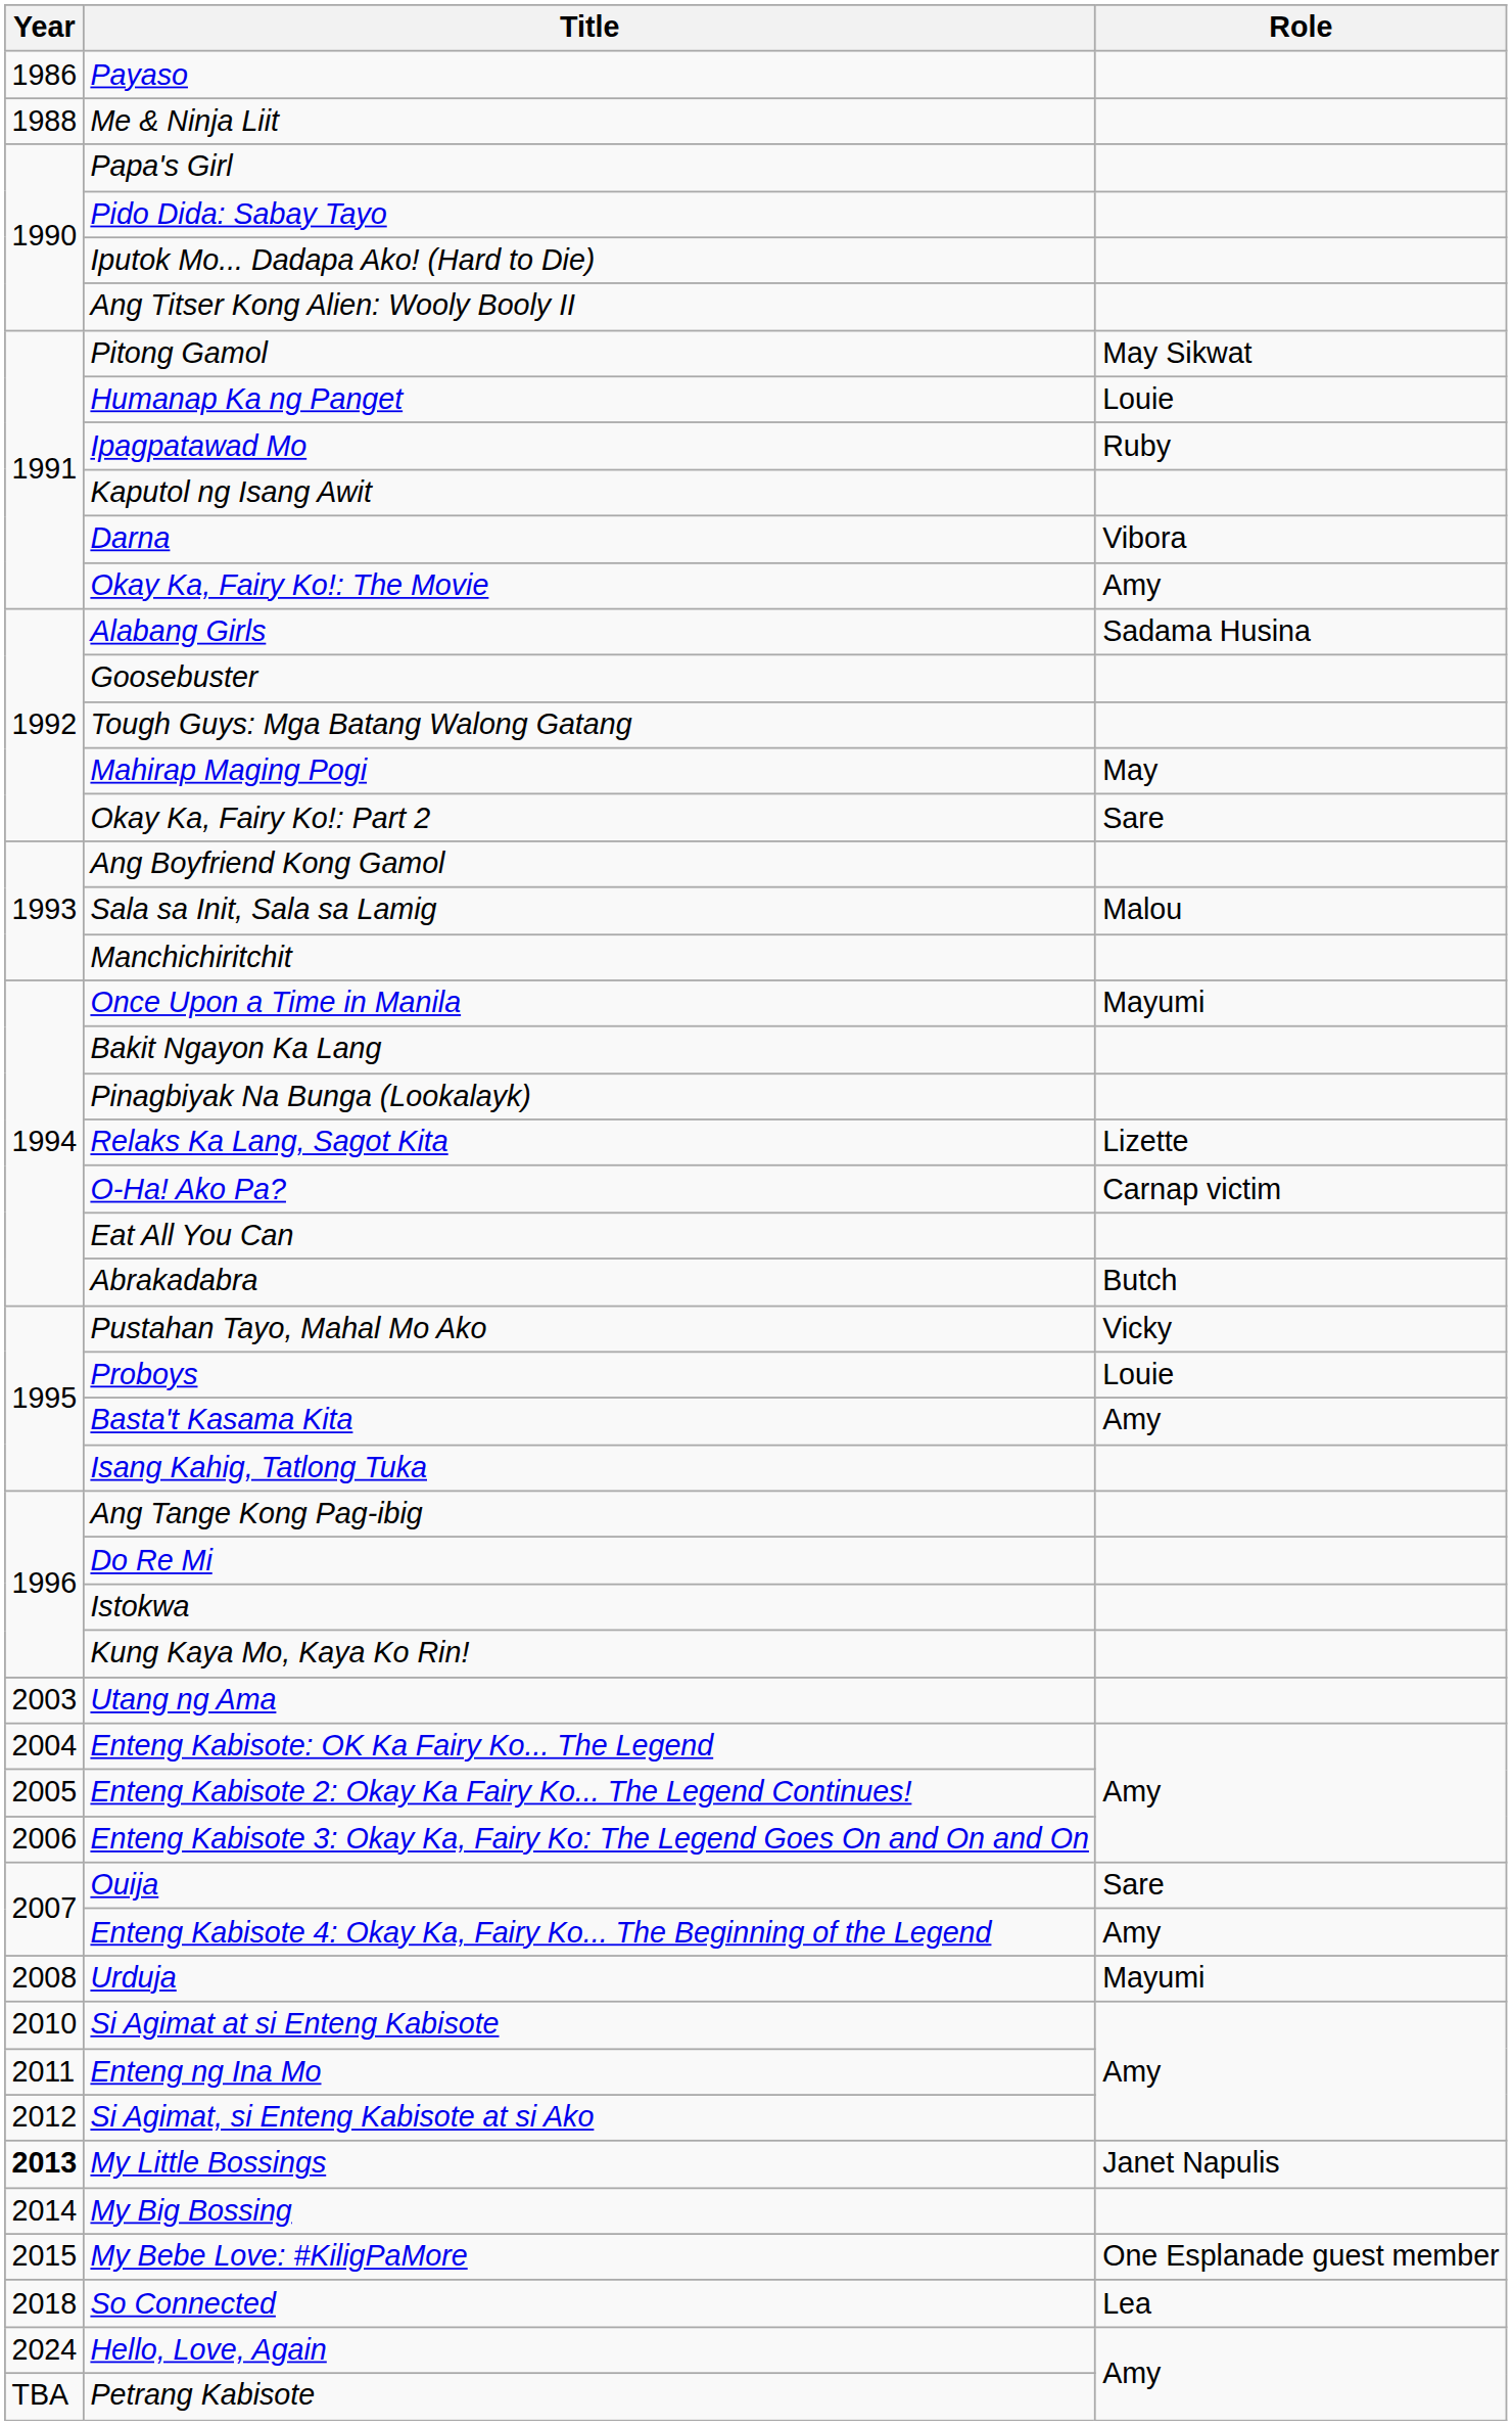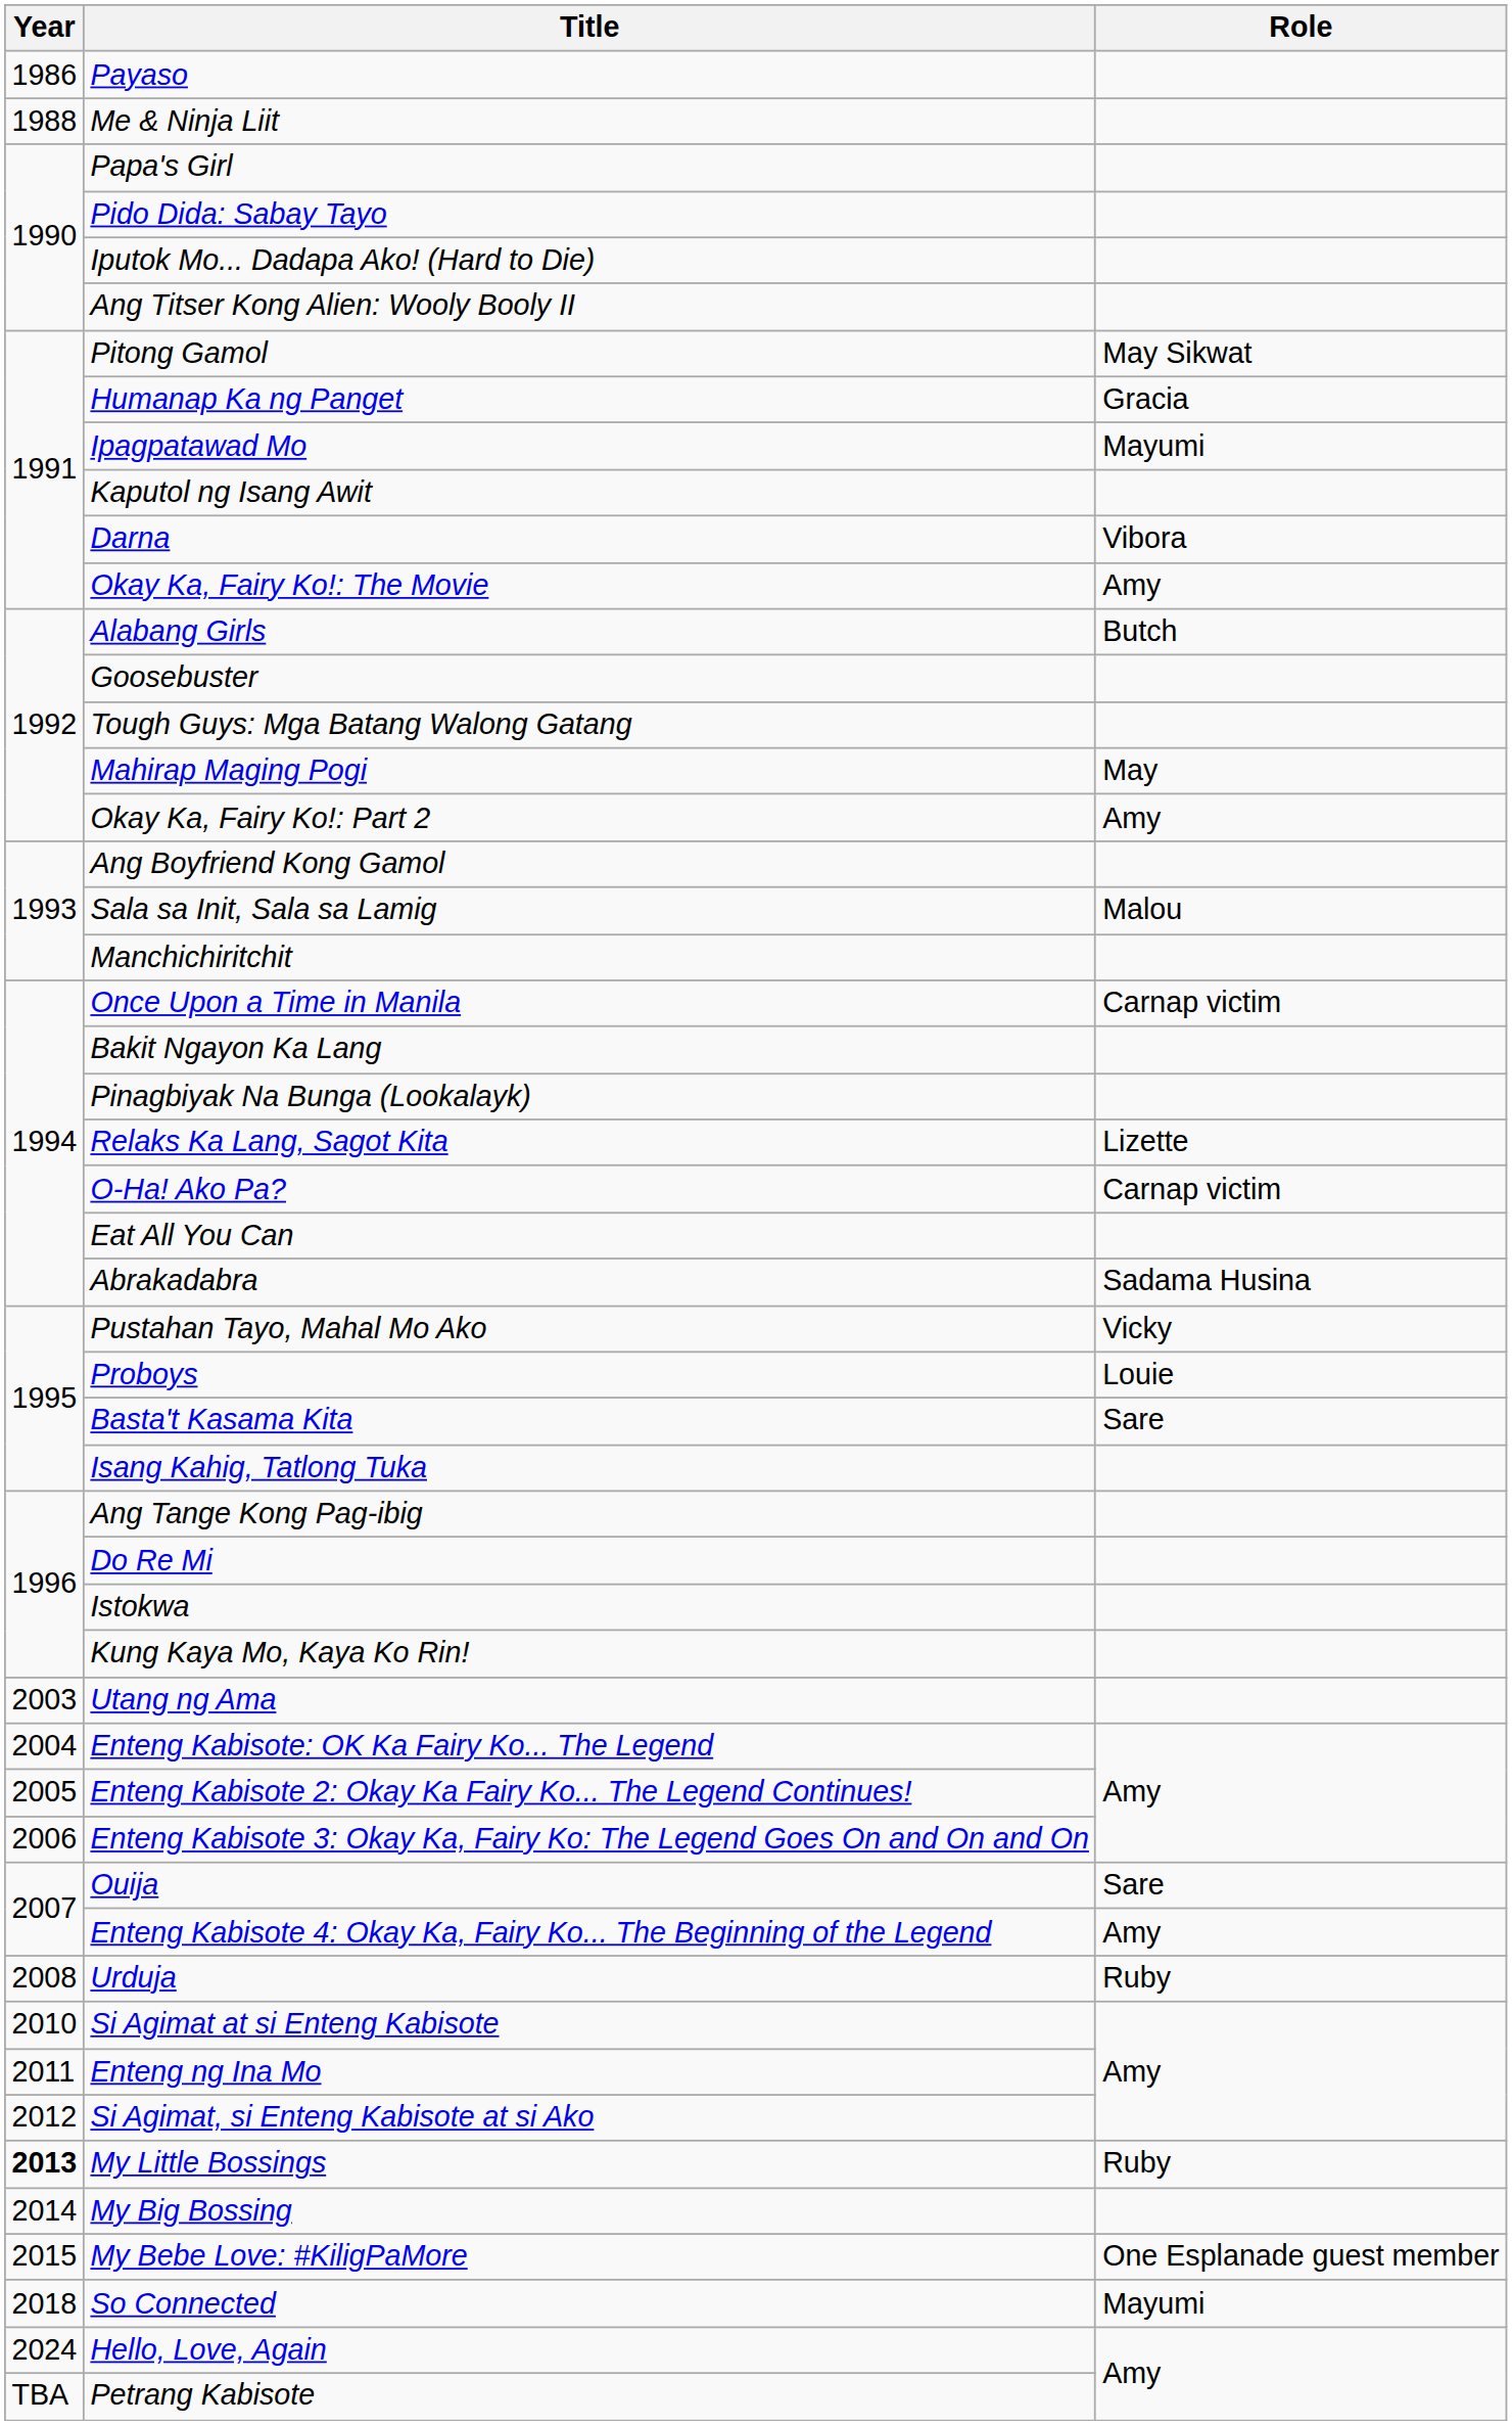Humanap Ka ng Panget | Role: Louie -> Gracia
Ipagpatawad Mo | Role: Ruby -> Mayumi
Alabang Girls | Role: Sadama Husina -> Butch
Okay Ka, Fairy Ko!: Part 2 | Role: Sare -> Amy
Once Upon a Time in Manila | Role: Mayumi -> Carnap victim
Abrakadabra | Role: Butch -> Sadama Husina
Basta't Kasama Kita | Role: Amy -> Sare
Urduja | Role: Mayumi -> Ruby
My Little Bossings | Role: Janet Napulis -> Ruby
So Connected | Role: Lea -> Mayumi
